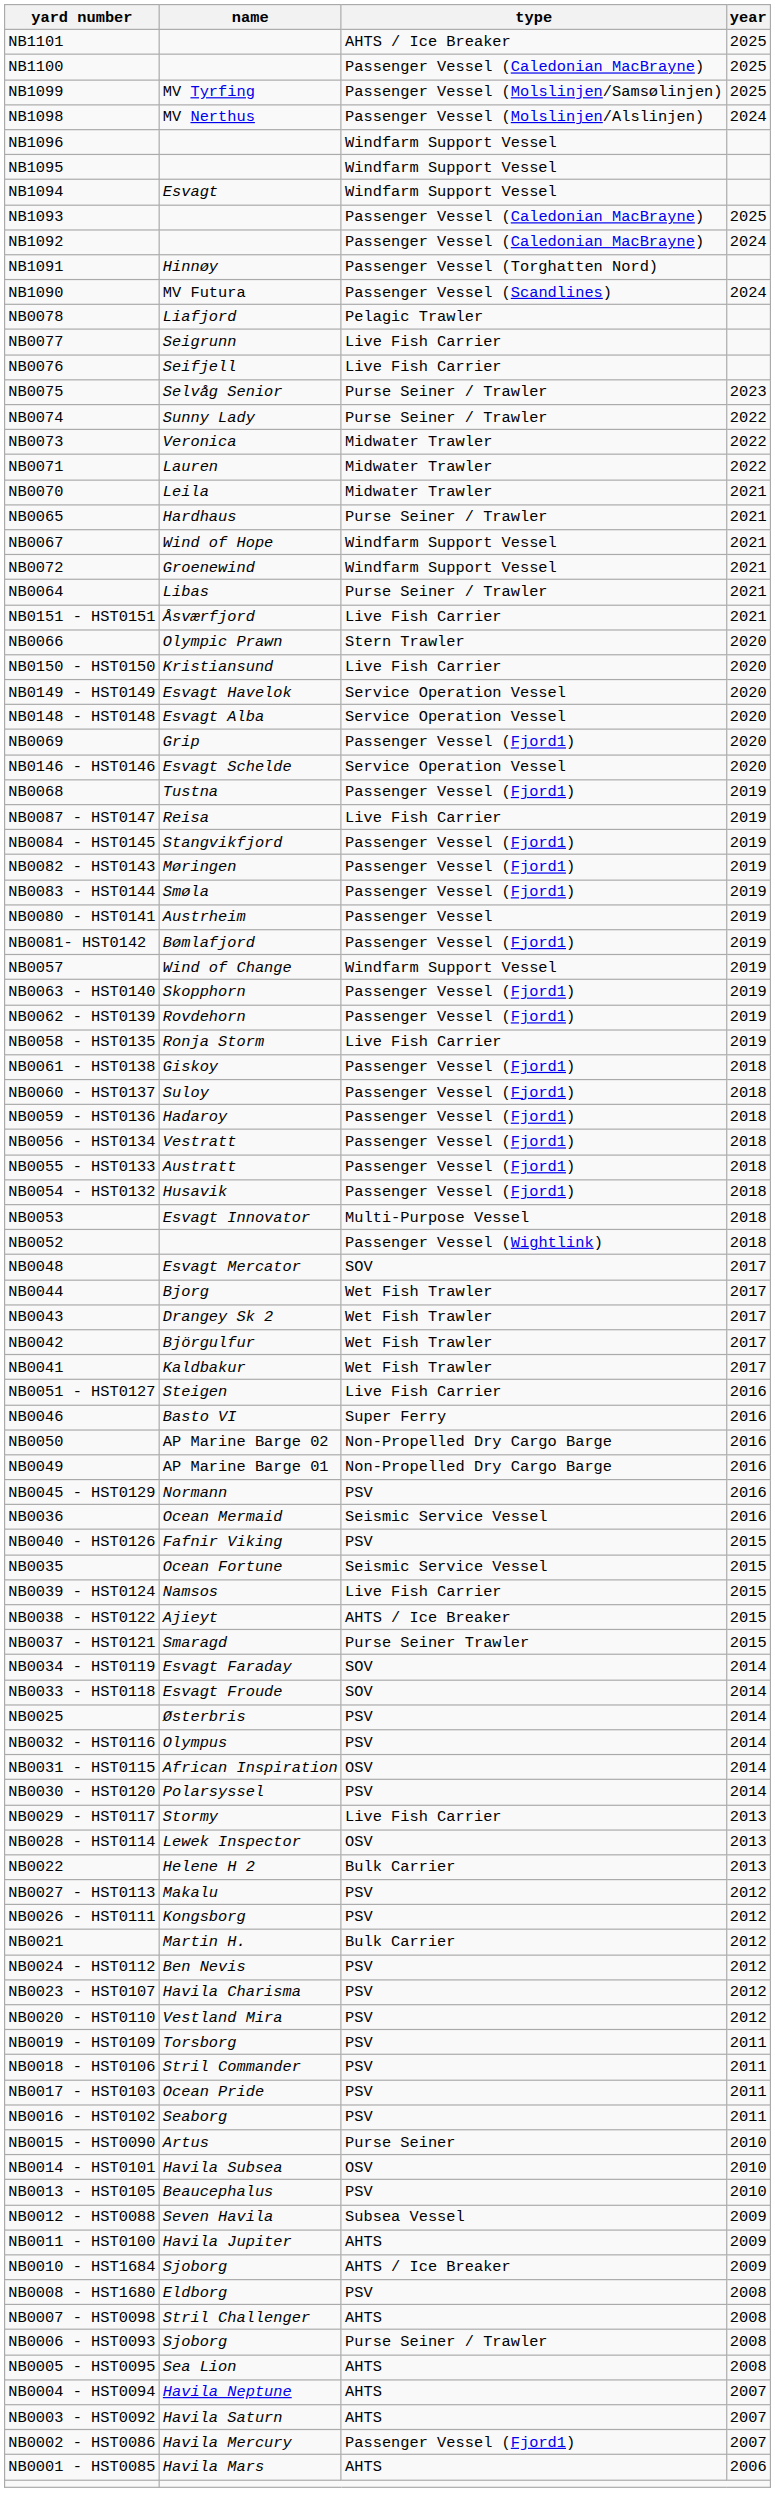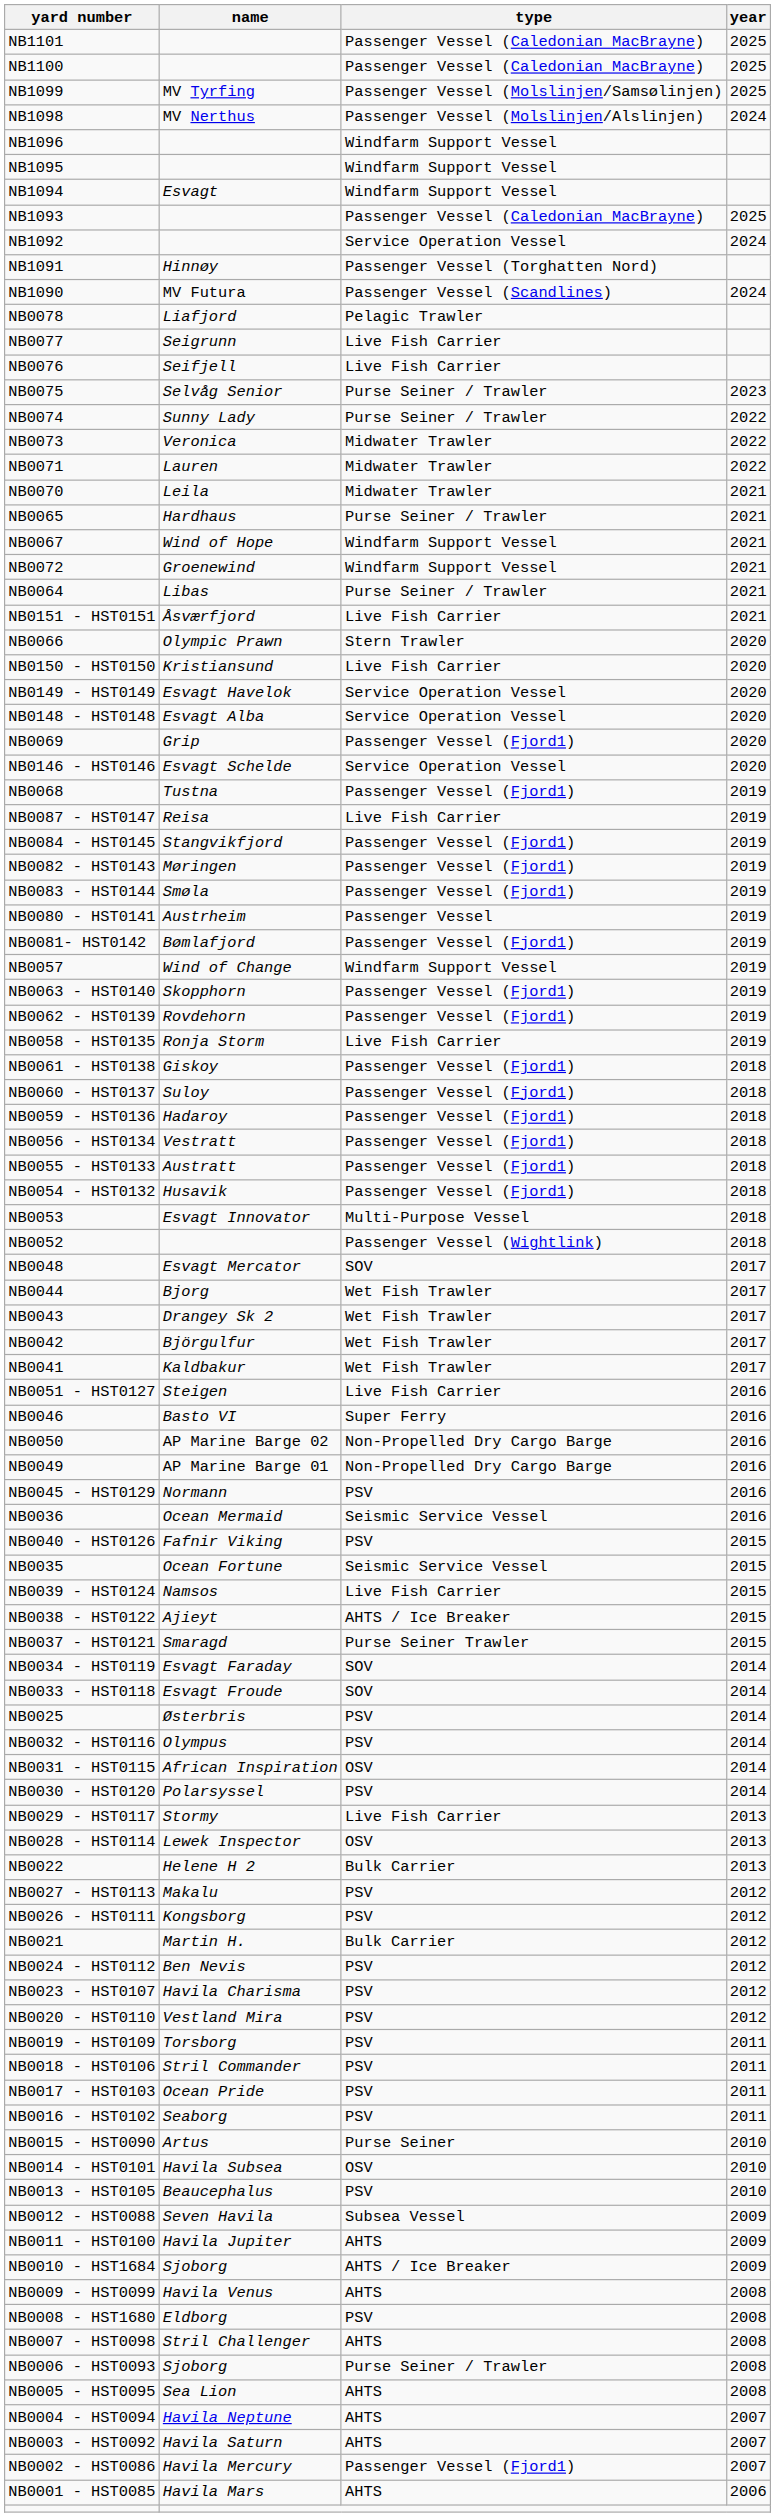NB1101 | type: AHTS / Ice Breaker -> Passenger Vessel (Caledonian MacBrayne)
NB1092 | type: Passenger Vessel (Caledonian MacBrayne) -> Service Operation Vessel
+ row: NB0009 - HST0099 | Havila Venus | AHTS | 2008
